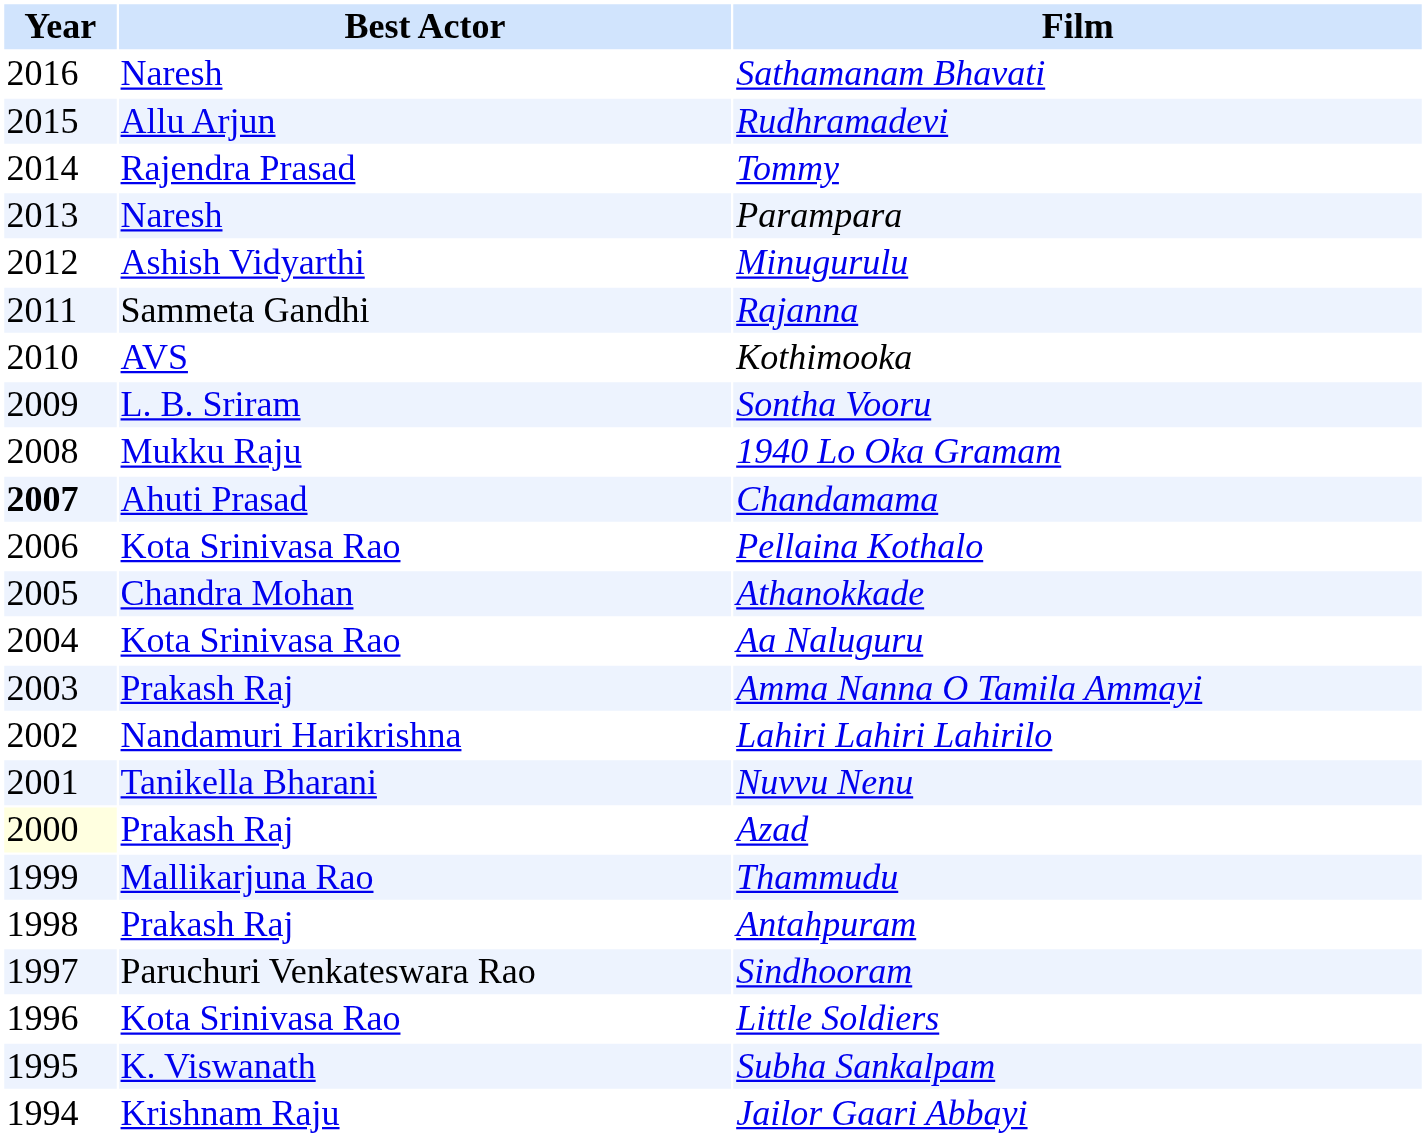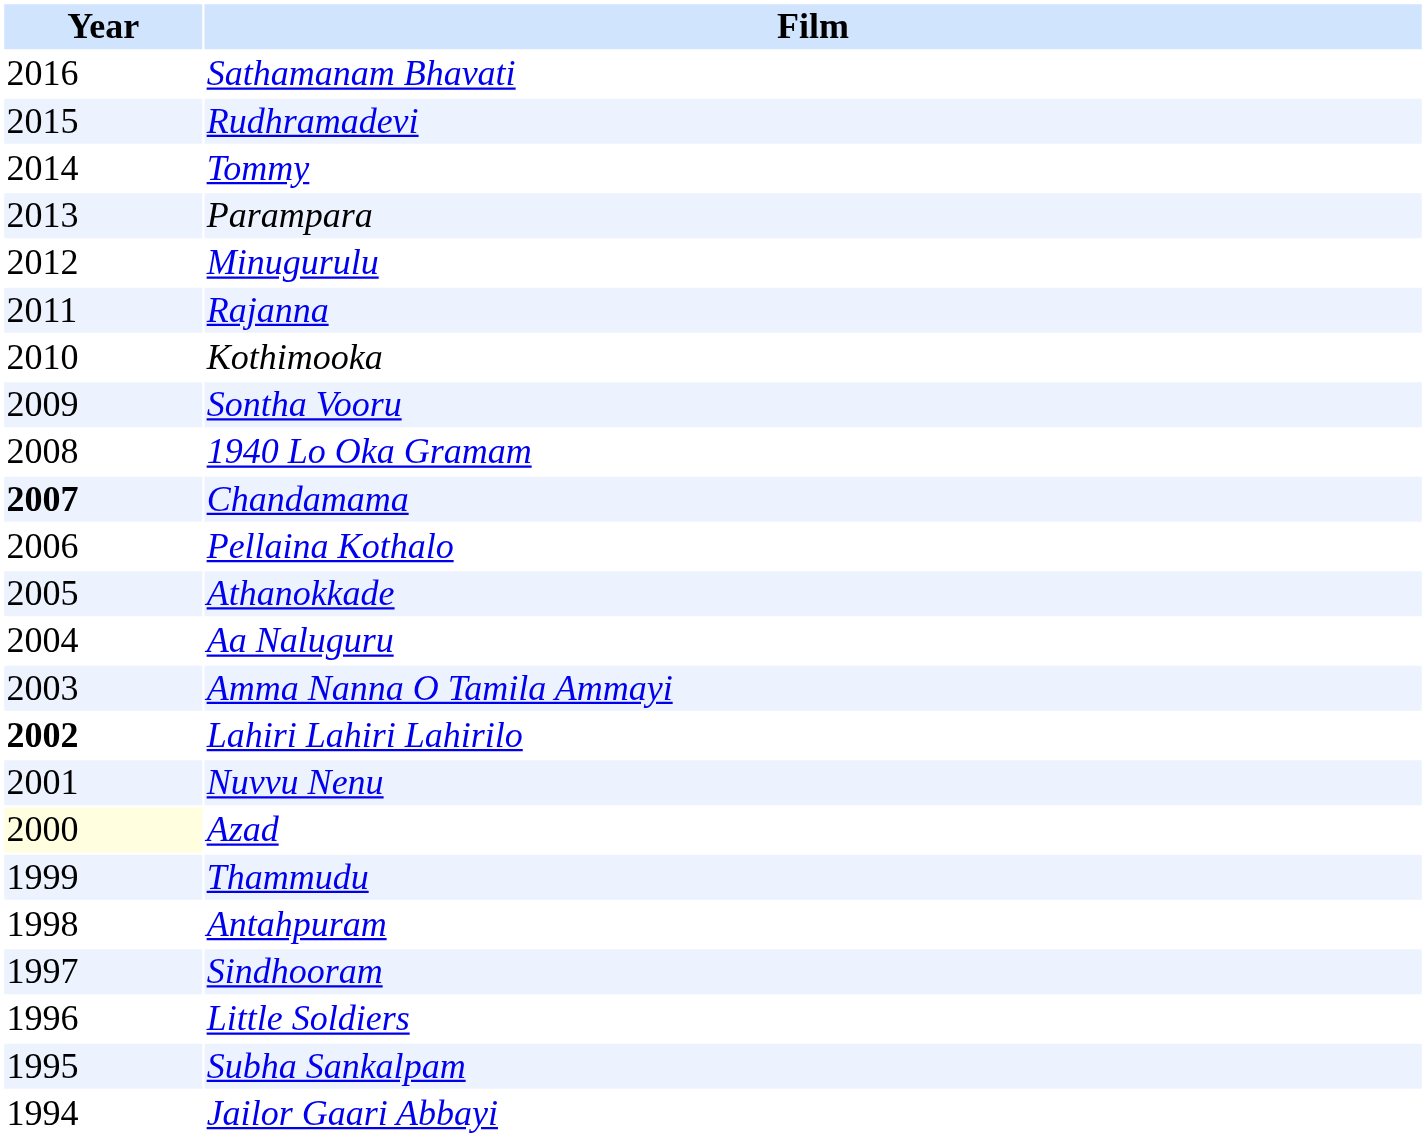- column: Best Actor | Naresh | Allu Arjun | Rajendra Prasad | Naresh | Ashish Vidyarthi | Sammeta Gandhi | AVS | L. B. Sriram | Mukku Raju | Ahuti Prasad | Kota Srinivasa Rao | Chandra Mohan | Kota Srinivasa Rao | Prakash Raj | Nandamuri Harikrishna | Tanikella Bharani | Prakash Raj | Mallikarjuna Rao | Prakash Raj | Paruchuri Venkateswara Rao | Kota Srinivasa Rao | K. Viswanath | Krishnam Raju
Lahiri Lahiri Lahirilo | Year: normal -> bold
